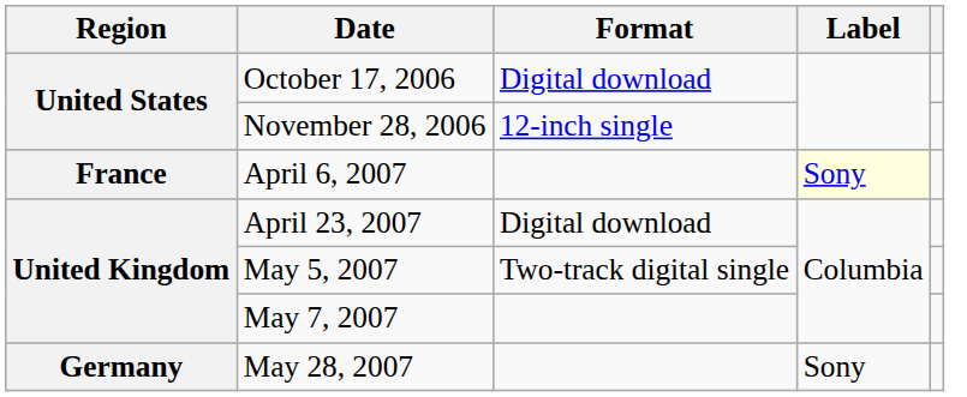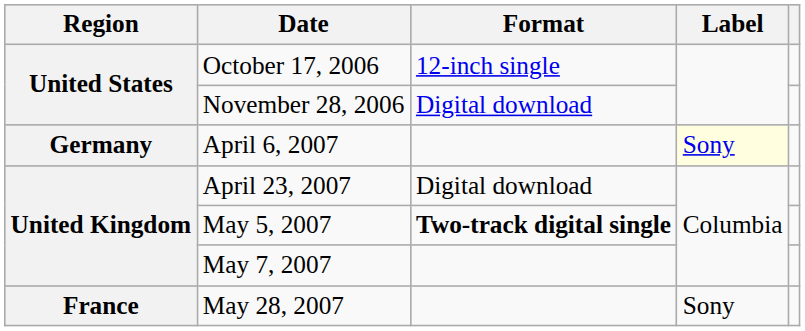October 17, 2006 | Format: Digital download -> 12-inch single
November 28, 2006 | Format: 12-inch single -> Digital download
April 6, 2007 | Region: France -> Germany
May 5, 2007 | Format: normal -> bold
May 28, 2007 | Region: Germany -> France
